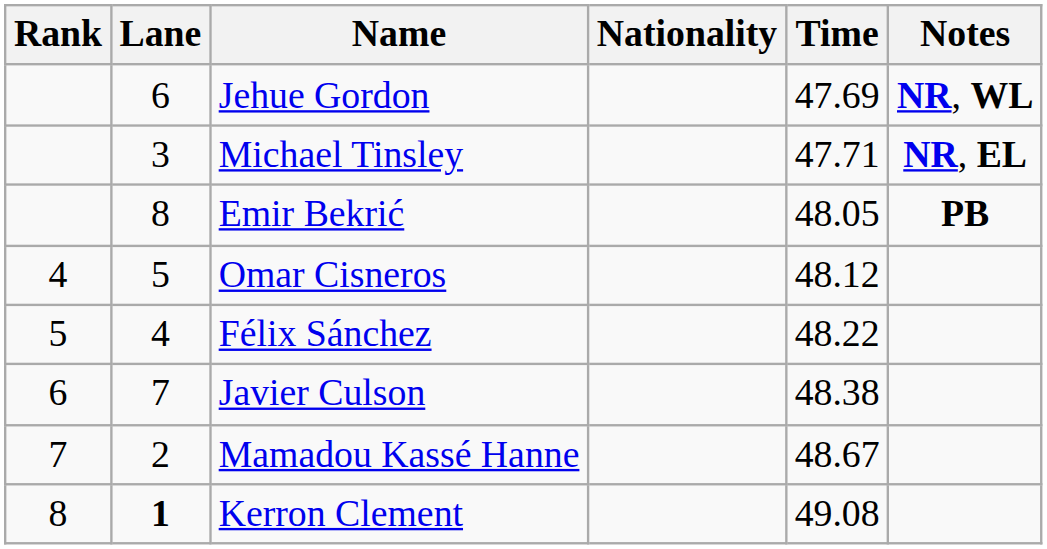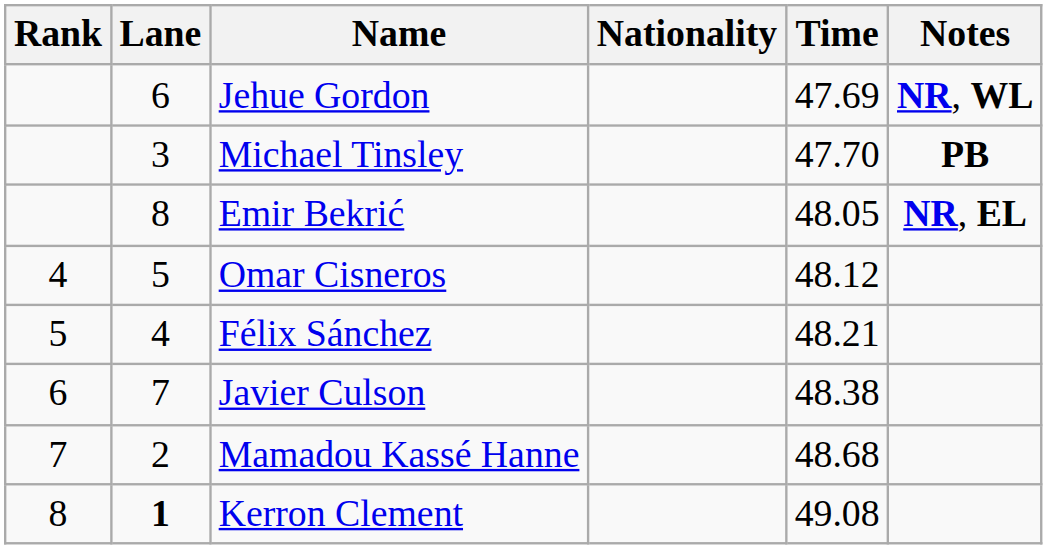Michael Tinsley | Time: 47.71 -> 47.70
Michael Tinsley | Notes: NR, ЕL -> PB
Emir Bekrić | Notes: PB -> NR, ЕL
Félix Sánchez | Time: 48.22 -> 48.21
Mamadou Kassé Hanne | Time: 48.67 -> 48.68
